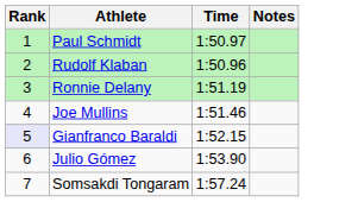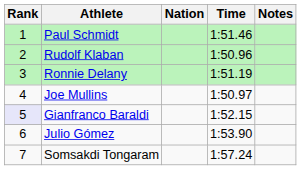+ column: Nation
Paul Schmidt | Time: 1:50.97 -> 1:51.46
Joe Mullins | Time: 1:51.46 -> 1:50.97
